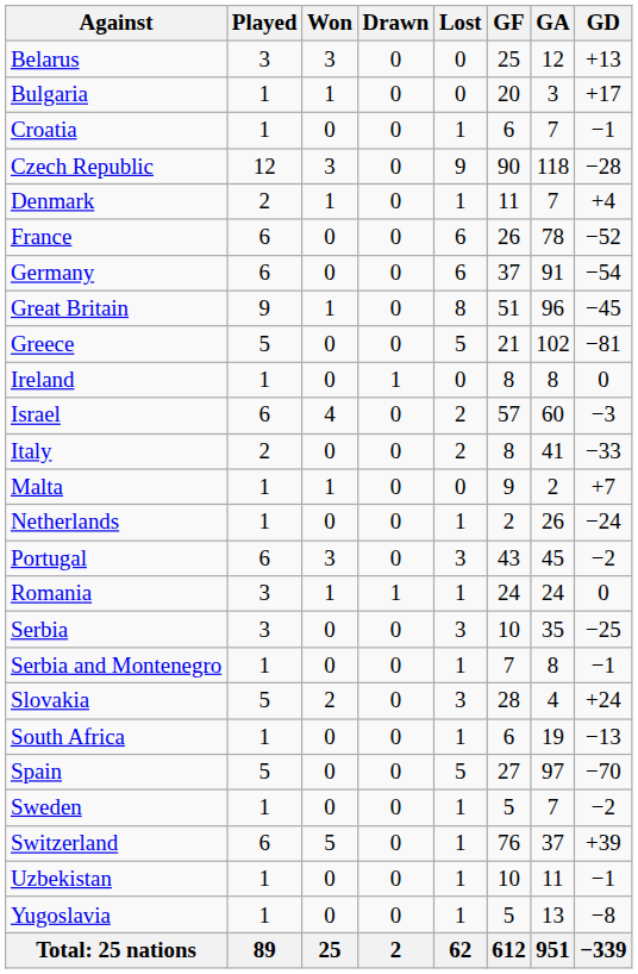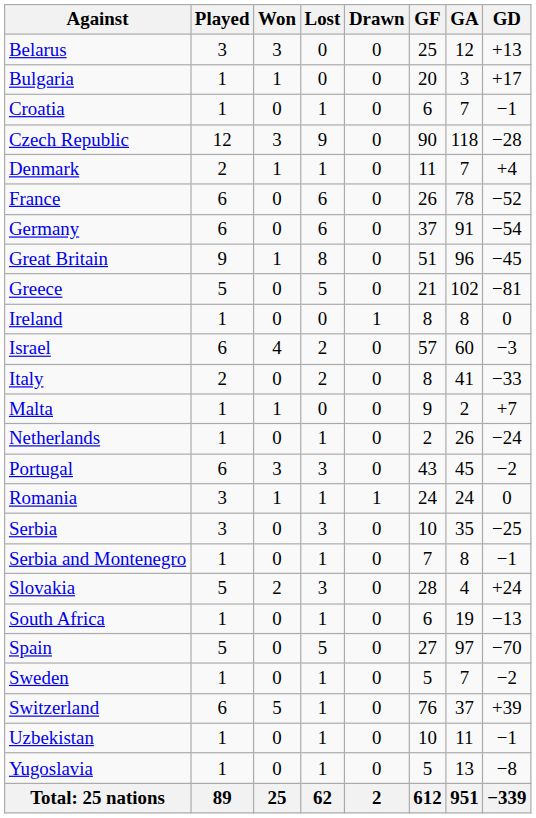columns swapped: Drawn <-> Lost
